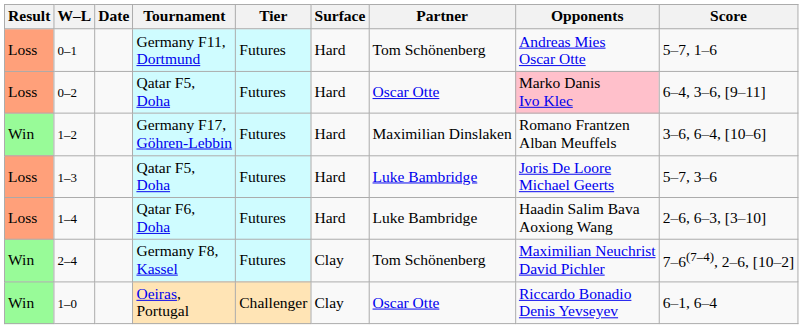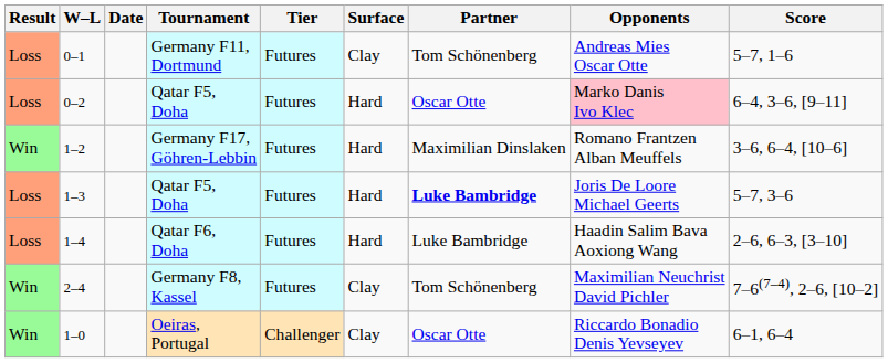0–1 | Surface: Hard -> Clay
1–3 | Partner: normal -> bold
